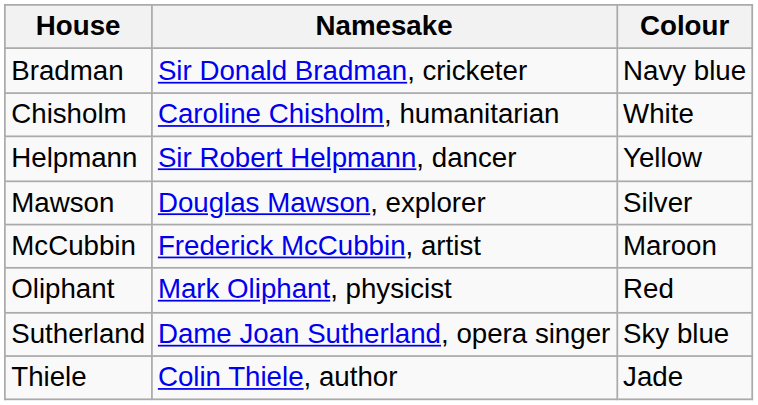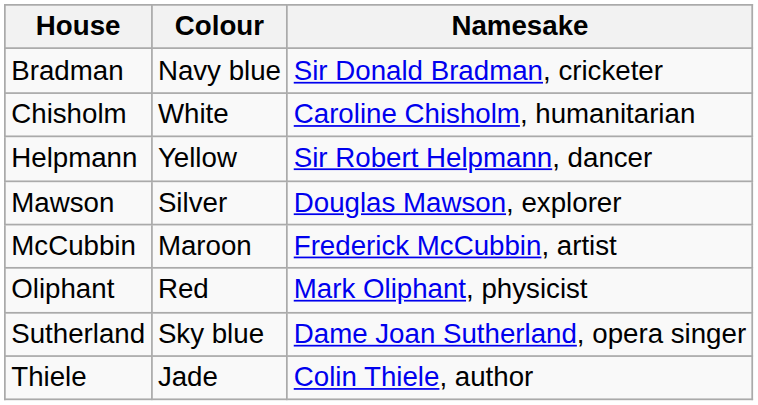columns swapped: Namesake <-> Colour
